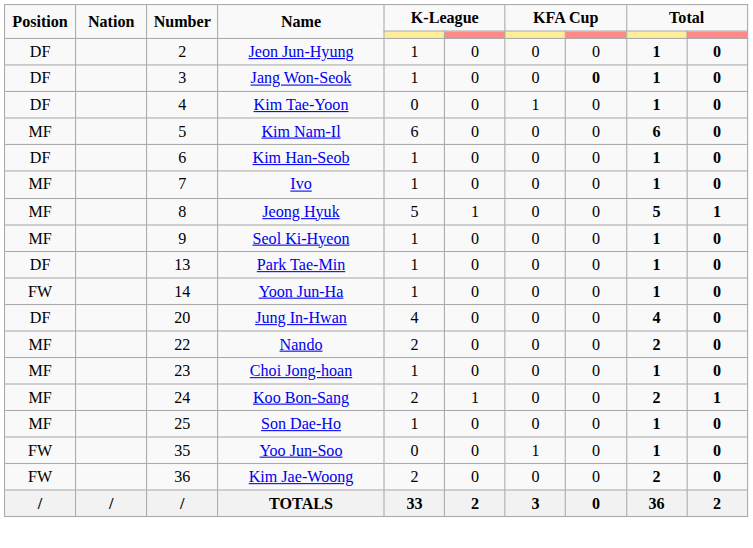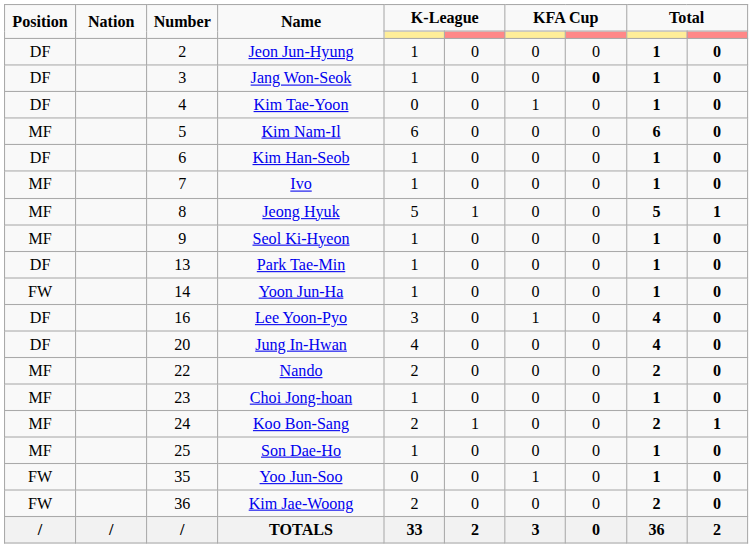+ row: DF | 16 | Lee Yoon-Pyo | 3 | 0 | 1 | 0 | 4 | 0
